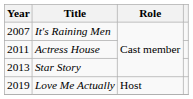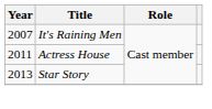- row: 2019 | Love Me Actually | Host
